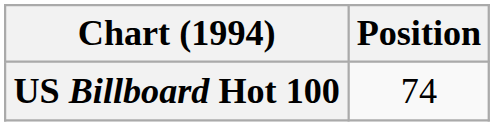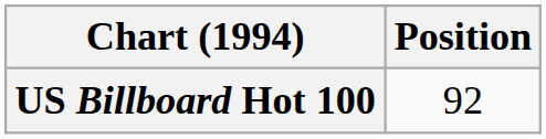US Billboard Hot 100 | Position: 74 -> 92
